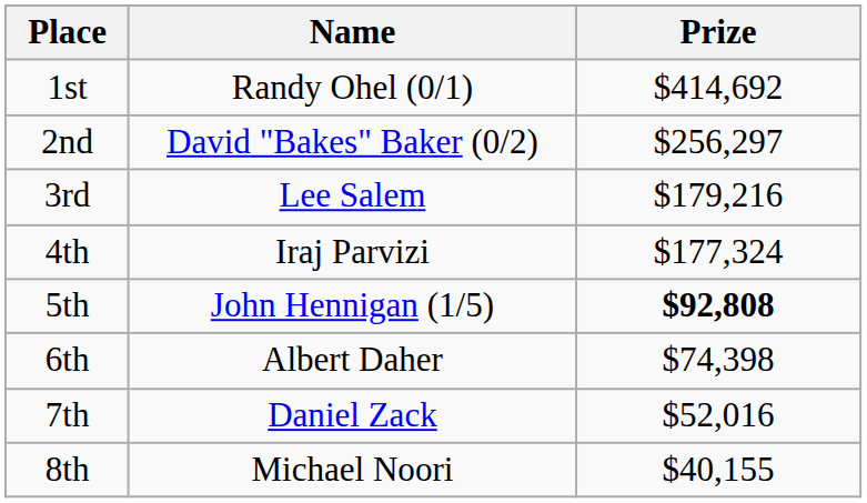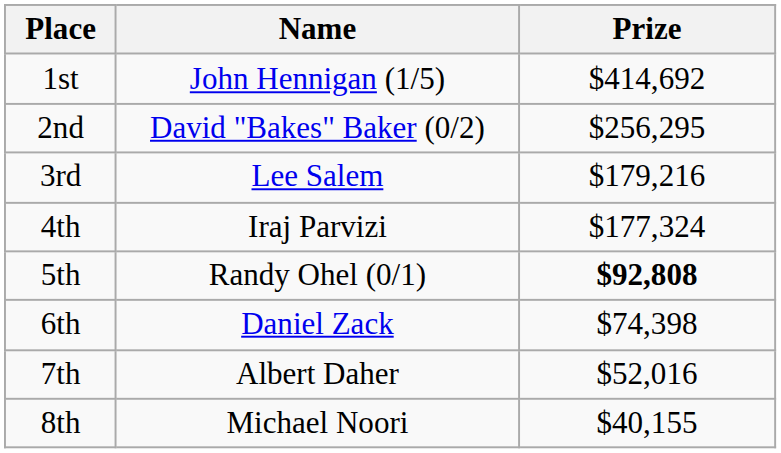1st | Name: Randy Ohel (0/1) -> John Hennigan (1/5)
2nd | Prize: $256,297 -> $256,295
5th | Name: John Hennigan (1/5) -> Randy Ohel (0/1)
6th | Name: Albert Daher -> Daniel Zack
7th | Name: Daniel Zack -> Albert Daher
